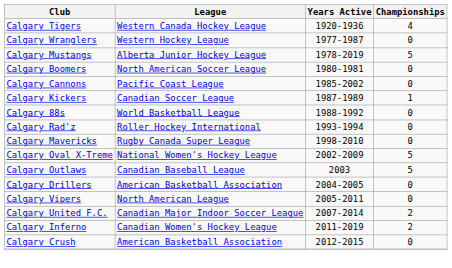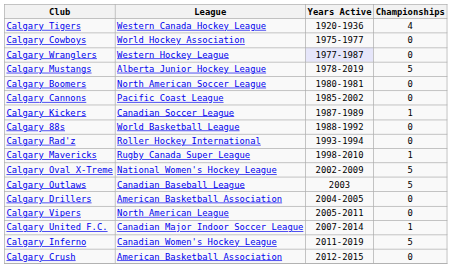+ row: Calgary Cowboys | World Hockey Association | 1975-1977 | 0
Calgary Wranglers | Years Active: no background -> lavender background
Calgary Mavericks | Championships: 0 -> 1
Calgary United F.C. | Championships: 2 -> 1
Calgary Inferno | Championships: 2 -> 5
